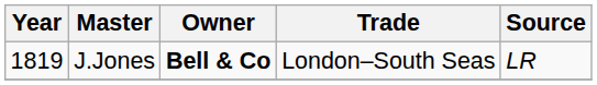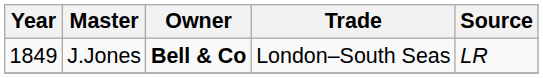J.Jones | Year: 1819 -> 1849
